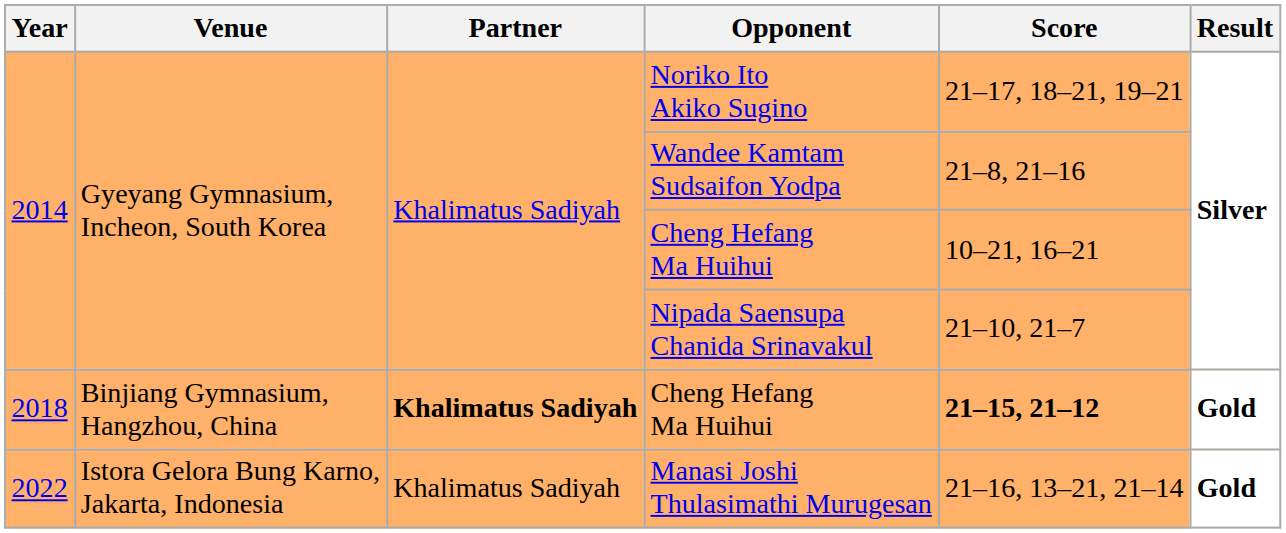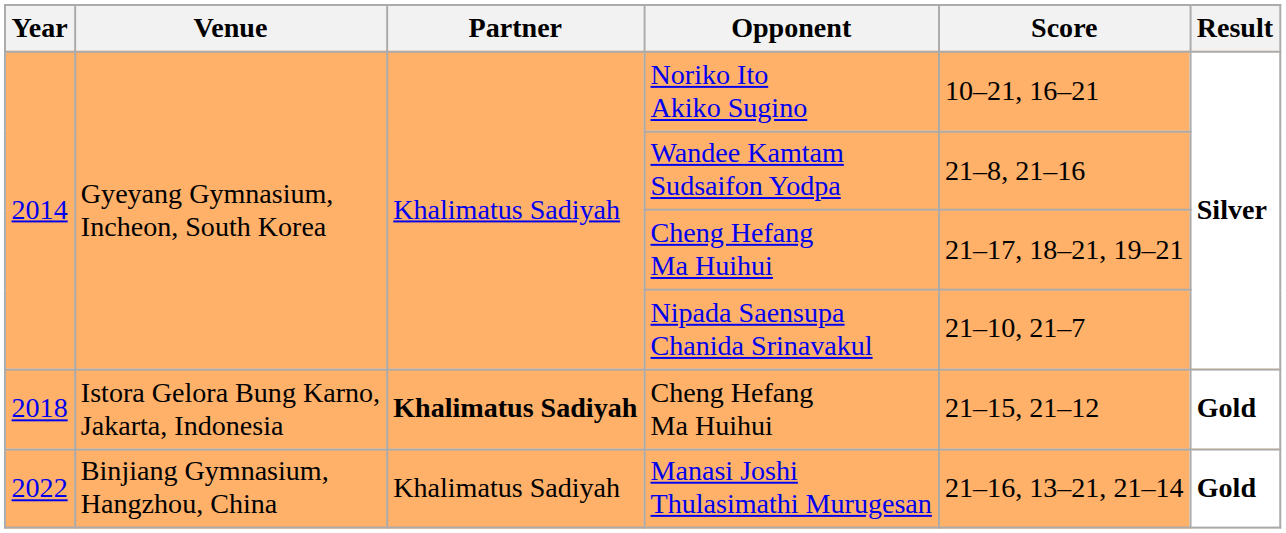Noriko Ito Akiko Sugino | Score: 21–17, 18–21, 19–21 -> 10–21, 16–21
2014 / Cheng Hefang Ma Huihui | Score: 10–21, 16–21 -> 21–17, 18–21, 19–21
2018 / Cheng Hefang Ma Huihui | Venue: Binjiang Gymnasium, Hangzhou, China -> Istora Gelora Bung Karno, Jakarta, Indonesia
2018 / Cheng Hefang Ma Huihui | Score: bold -> normal
Manasi Joshi Thulasimathi Murugesan | Venue: Istora Gelora Bung Karno, Jakarta, Indonesia -> Binjiang Gymnasium, Hangzhou, China
